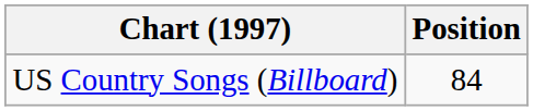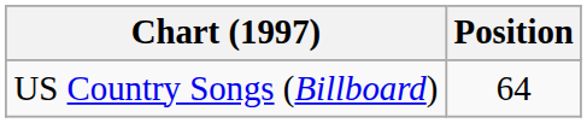US Country Songs (Billboard) | Position: 84 -> 64
